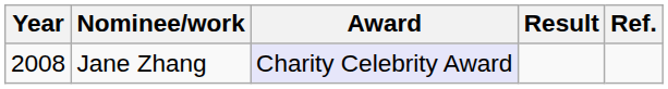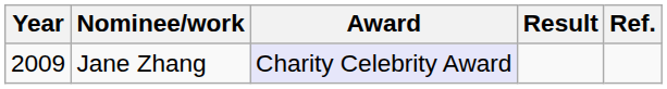Jane Zhang | Year: 2008 -> 2009
